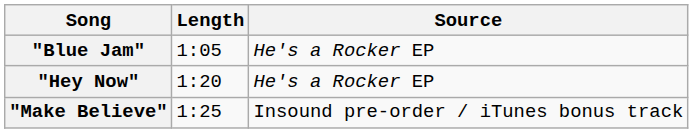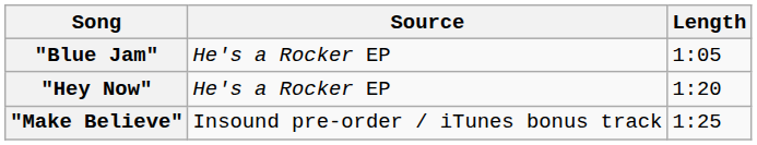columns swapped: Length <-> Source
